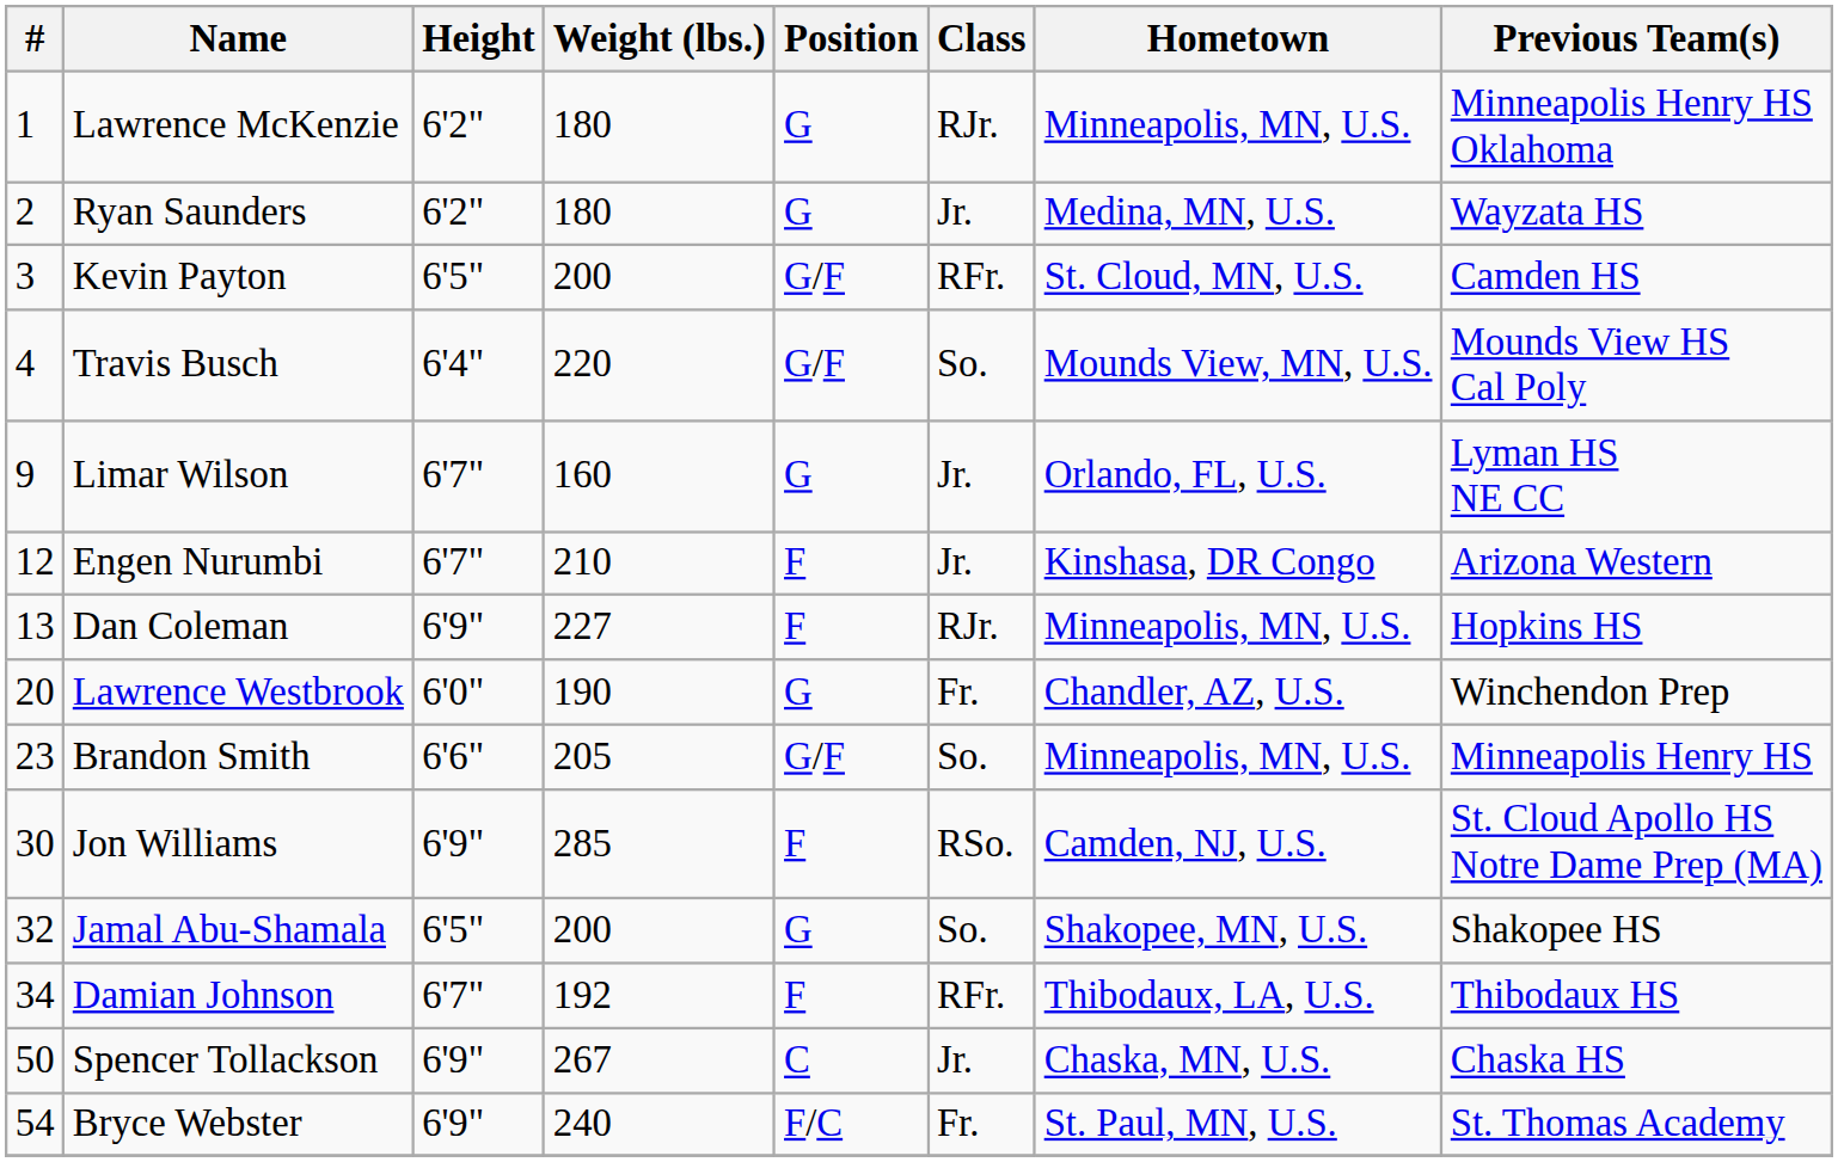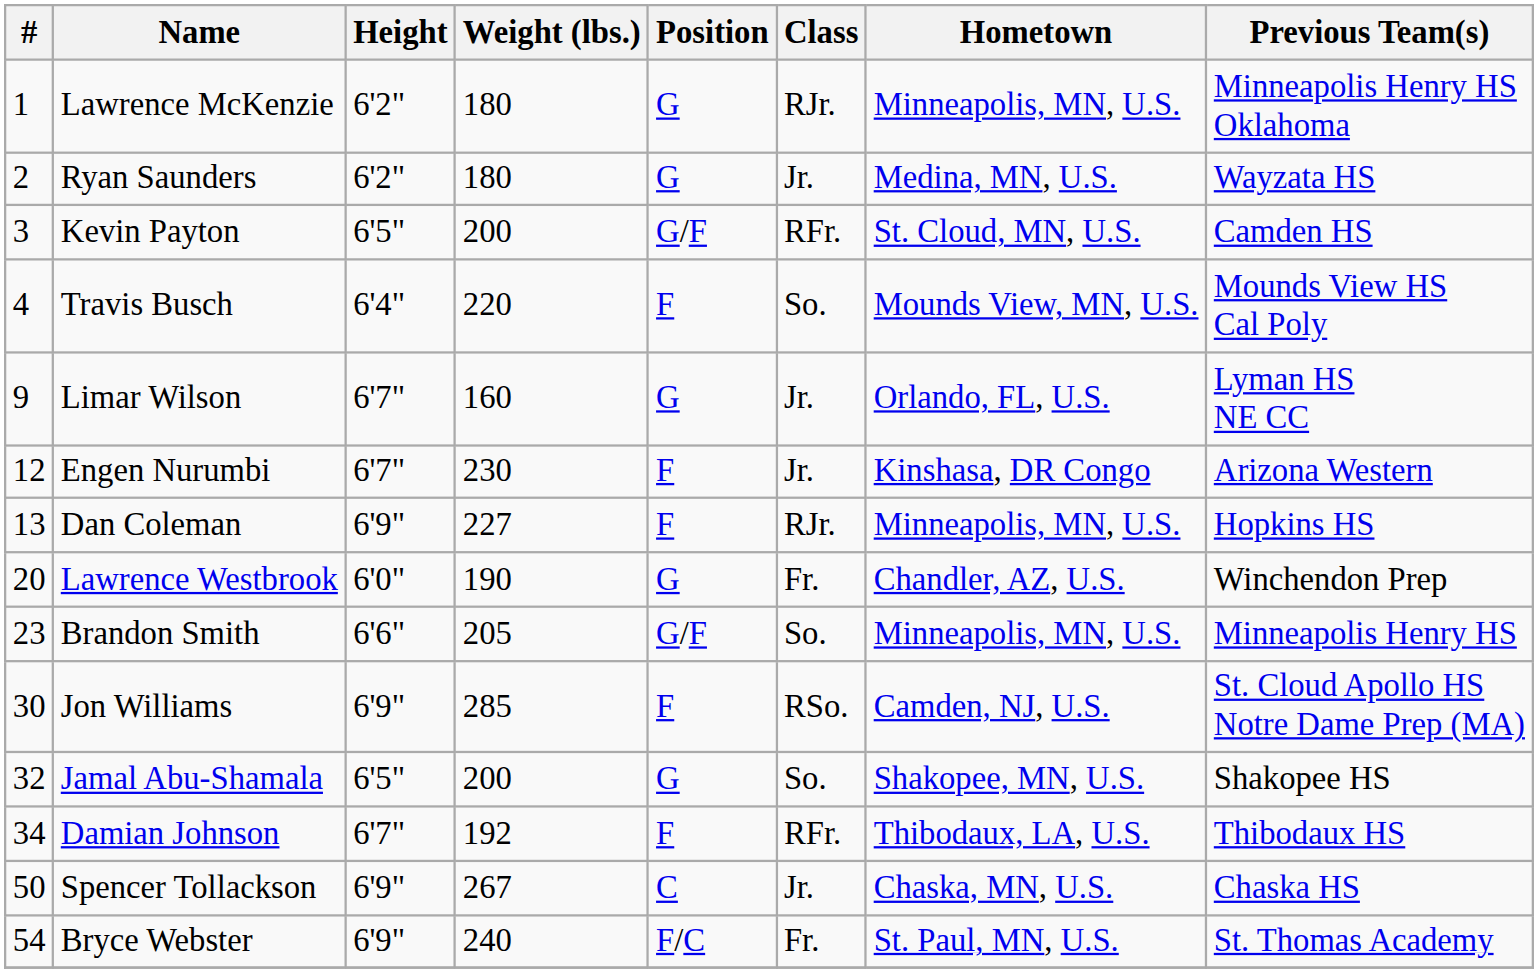Travis Busch | Position: G/F -> F
Engen Nurumbi | Weight (lbs.): 210 -> 230
